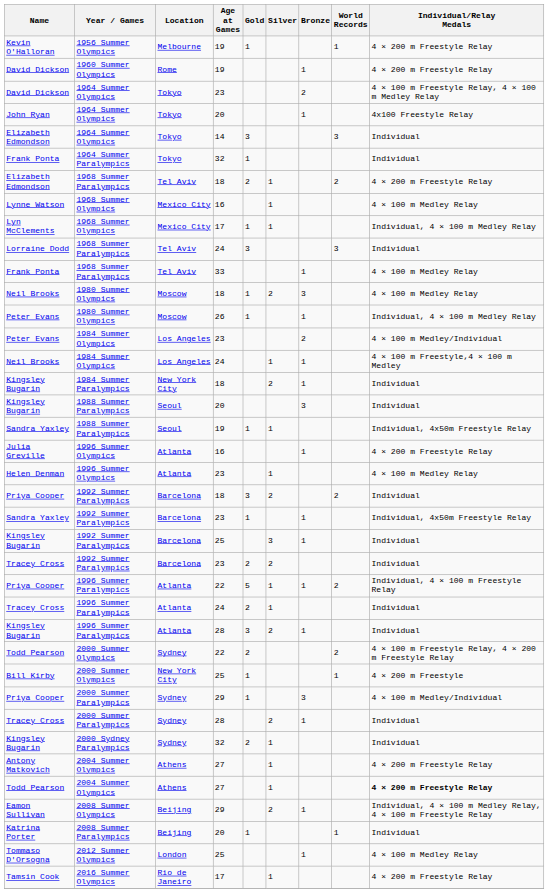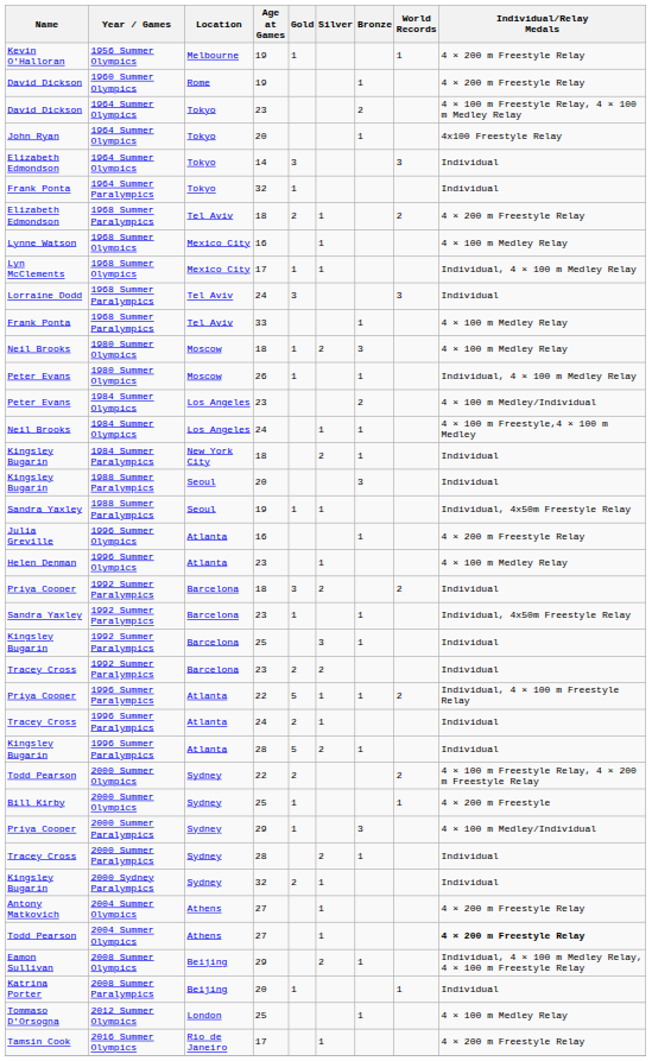Kingsley Bugarin / 1996 Summer Paralympics | Gold: 3 -> 5
Bill Kirby | Location: New York City -> Sydney
